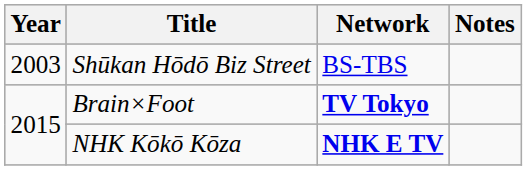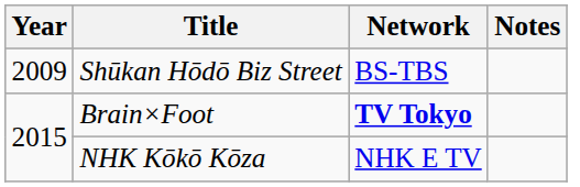Shūkan Hōdō Biz Street | Year: 2003 -> 2009
NHK Kōkō Kōza | Network: bold -> normal
